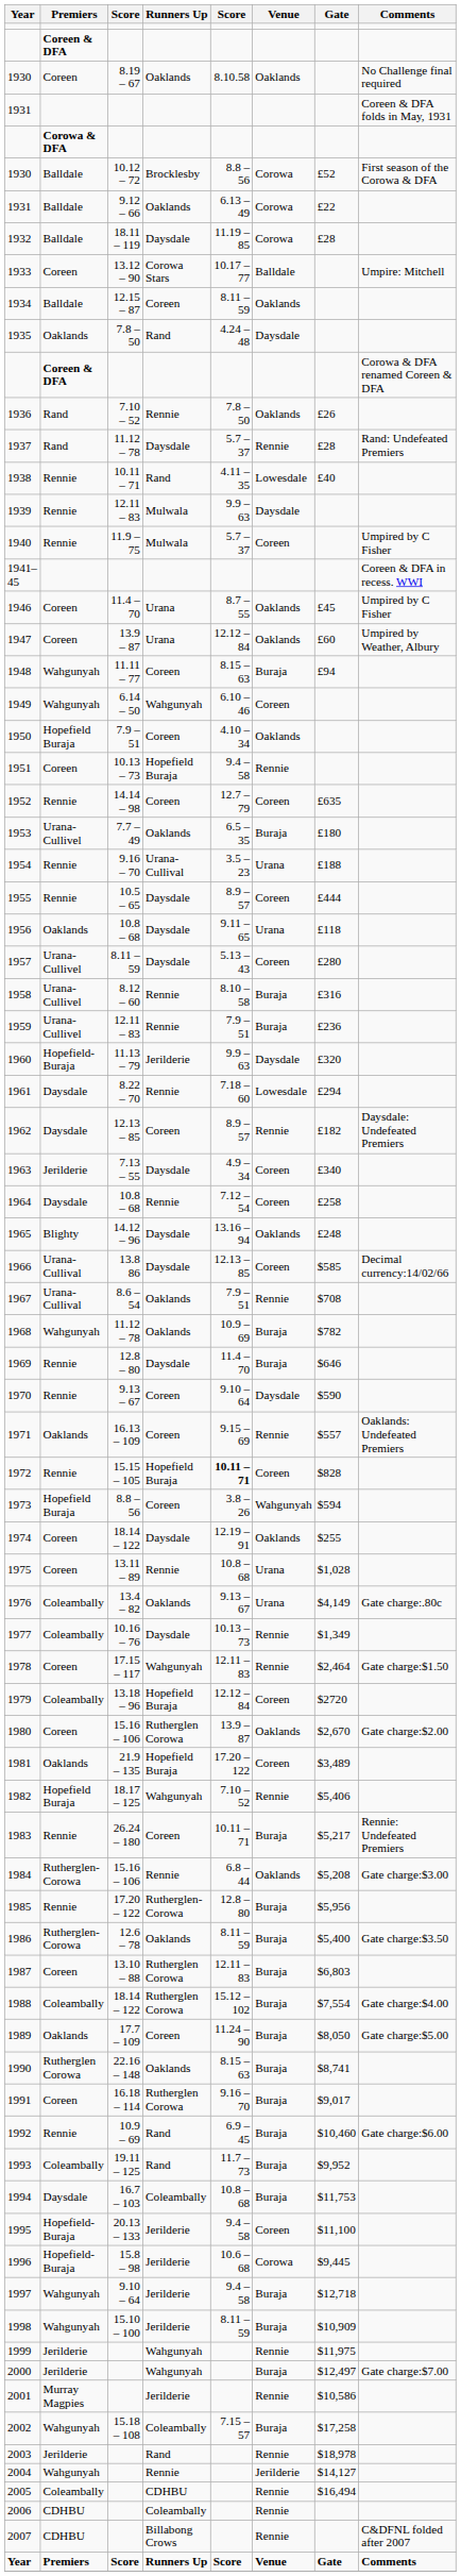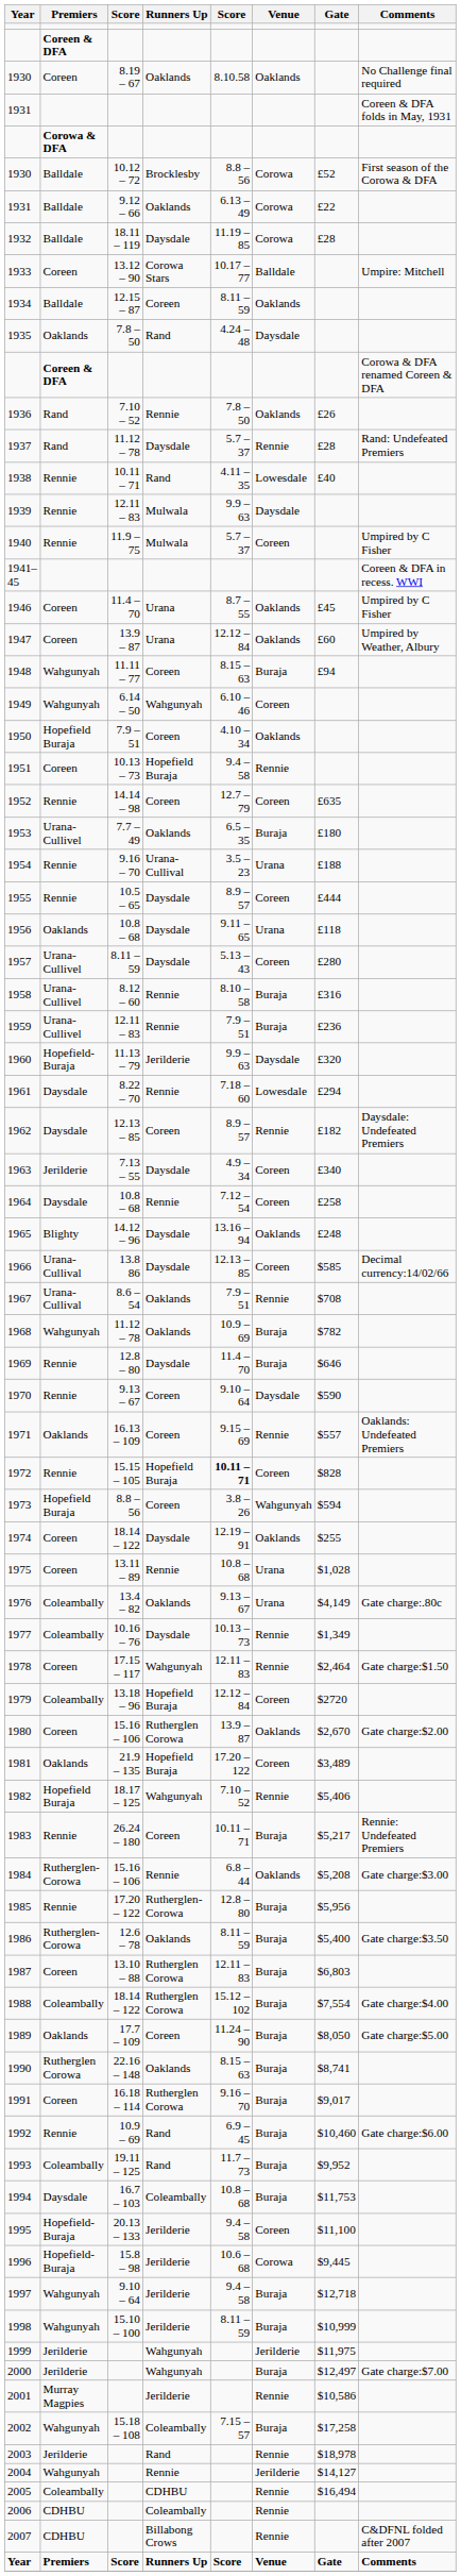1998 | Gate: $10,909 -> $10,999
1999 | Venue: Rennie -> Jerilderie
